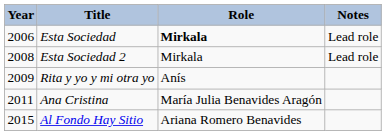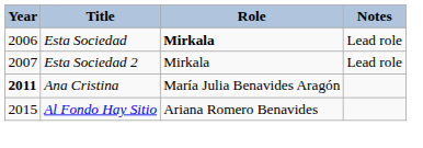Esta Sociedad 2 | Year: 2008 -> 2007
- row: 2009 | Rita y yo y mi otra yo | Anís
Ana Cristina | Year: normal -> bold
